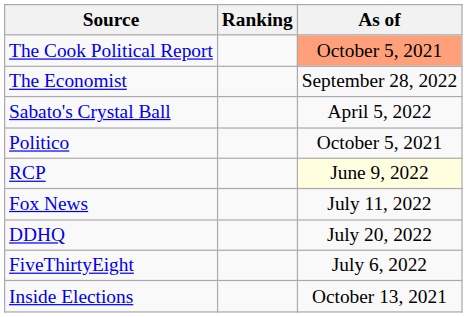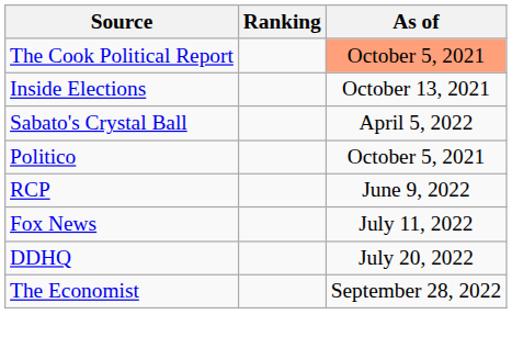rows swapped: Inside Elections <-> The Economist
RCP | As of: lightyellow background -> no background
- row: FiveThirtyEight | July 6, 2022
